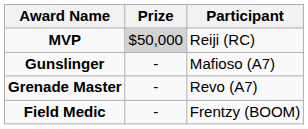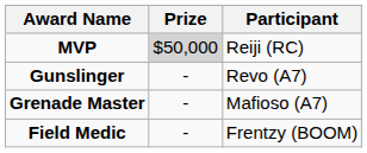Gunslinger | Participant: Mafioso (A7) -> Revo (A7)
Grenade Master | Participant: Revo (A7) -> Mafioso (A7)
